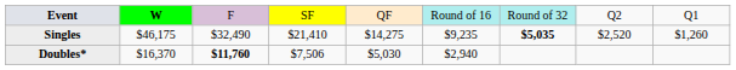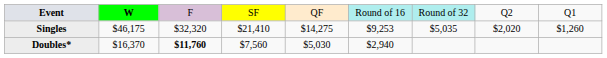Singles | column 3: $32,490 -> $32,320
Singles | column 6: $9,235 -> $9,253
Singles | column 7: bold -> normal
Singles | column 8: $2,520 -> $2,020
Doubles* | column 4: $7,506 -> $7,560
